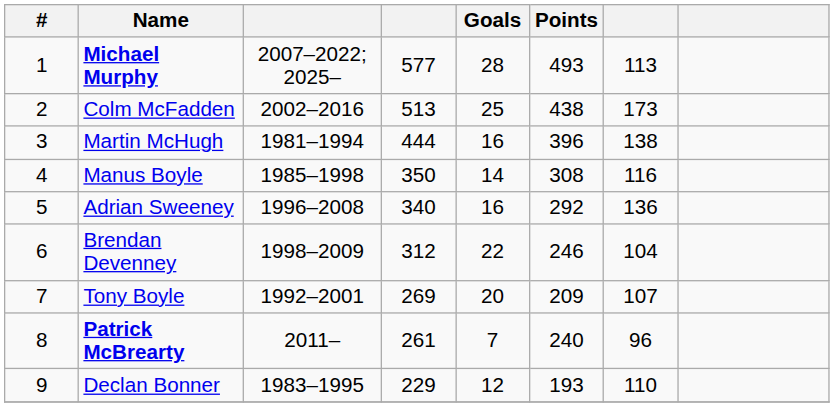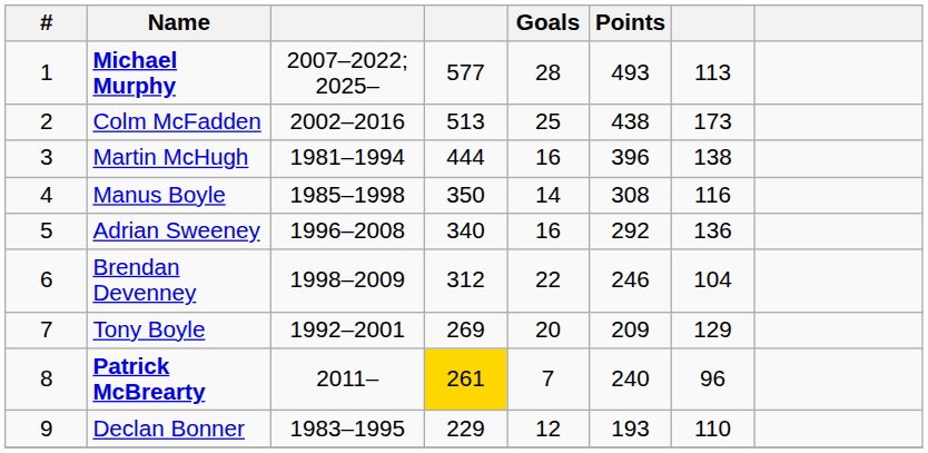Tony Boyle | column 7: 107 -> 129
Patrick McBrearty | column 4: no background -> gold background
